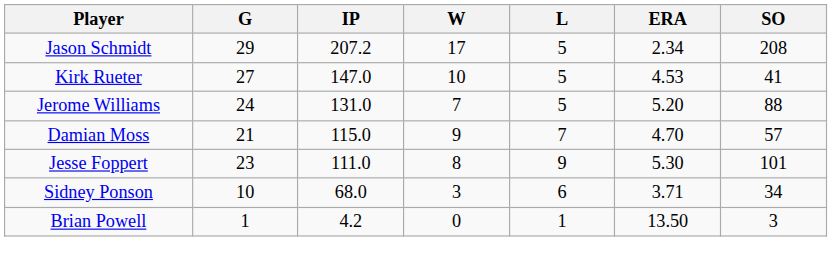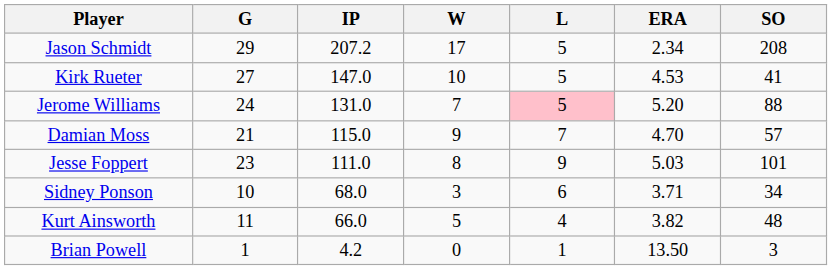Jerome Williams | L: no background -> pink background
Jesse Foppert | ERA: 5.30 -> 5.03
+ row: Kurt Ainsworth | 11 | 66.0 | 5 | 4 | 3.82 | 48
